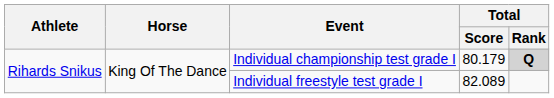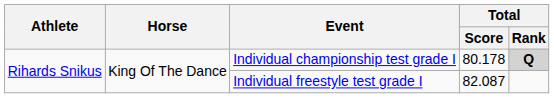Individual championship test grade I | Total / Score: 80.179 -> 80.178
Individual freestyle test grade I | Total / Score: 82.089 -> 82.087
